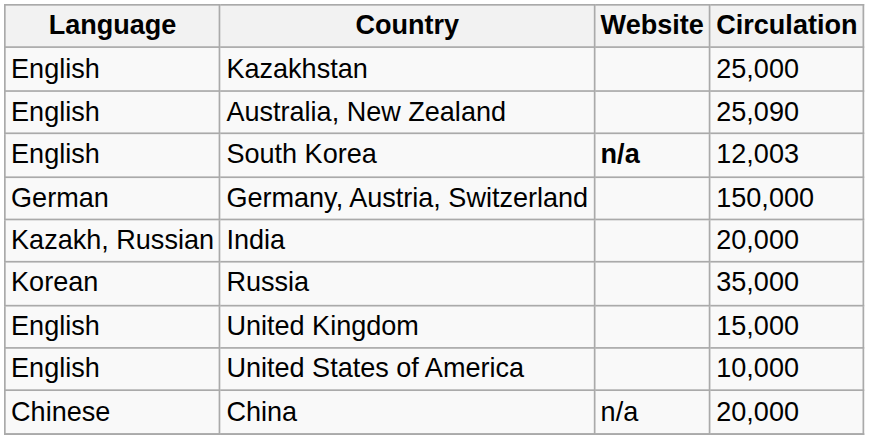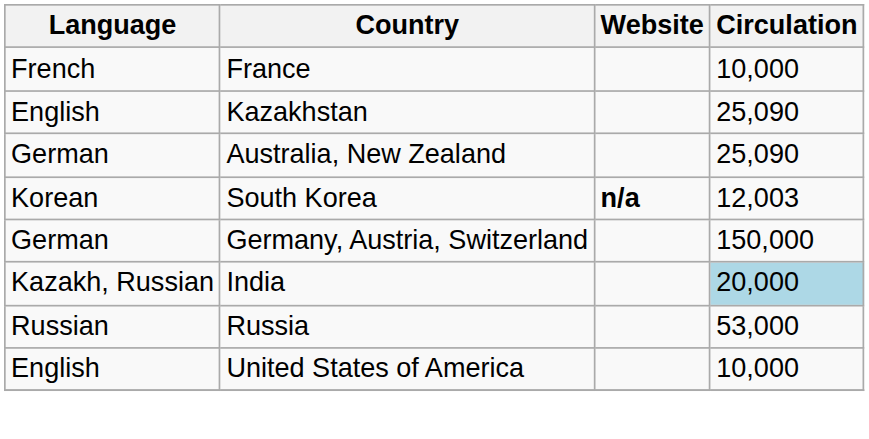+ row: French | France | 10,000
Kazakhstan | Circulation: 25,000 -> 25,090
Australia, New Zealand | Language: English -> German
South Korea | Language: English -> Korean
India | Circulation: no background -> lightblue background
Russia | Language: Korean -> Russian
Russia | Circulation: 35,000 -> 53,000
- row: English | United Kingdom | 15,000
- row: Chinese | China | n/a | 20,000
